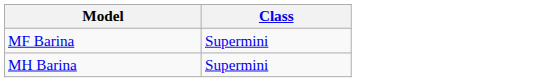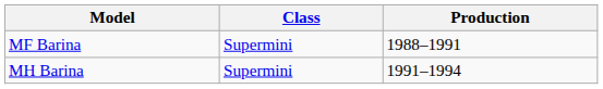+ column: Production | 1988–1991 | 1991–1994
